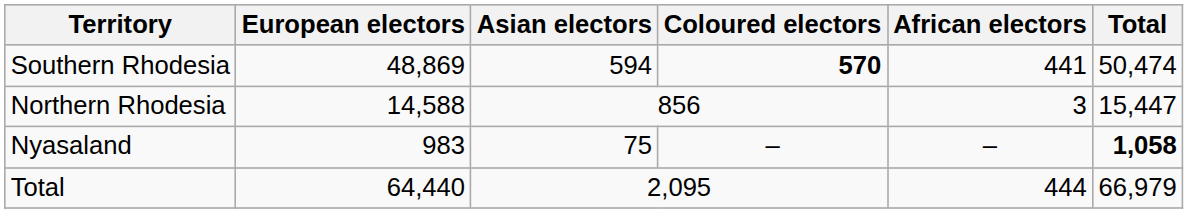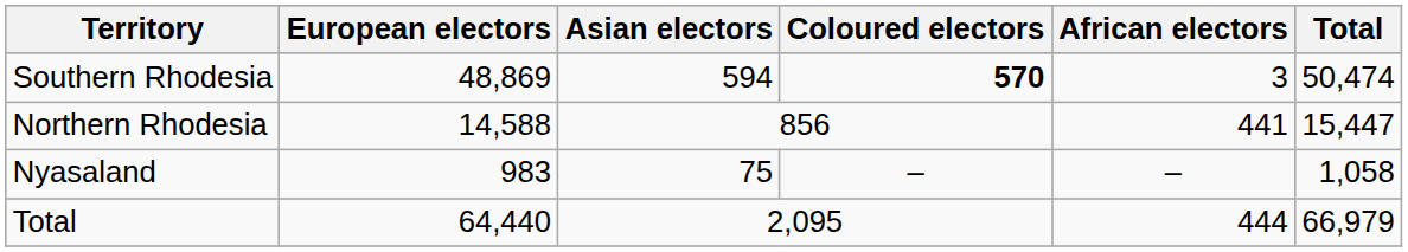Southern Rhodesia | African electors: 441 -> 3
Northern Rhodesia | African electors: 3 -> 441
Nyasaland | Total: bold -> normal
